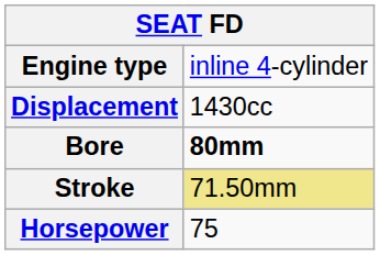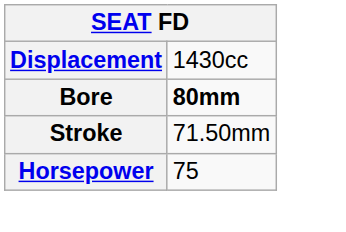- row: Engine type | inline 4-cylinder
Stroke | column 2: khaki background -> no background
